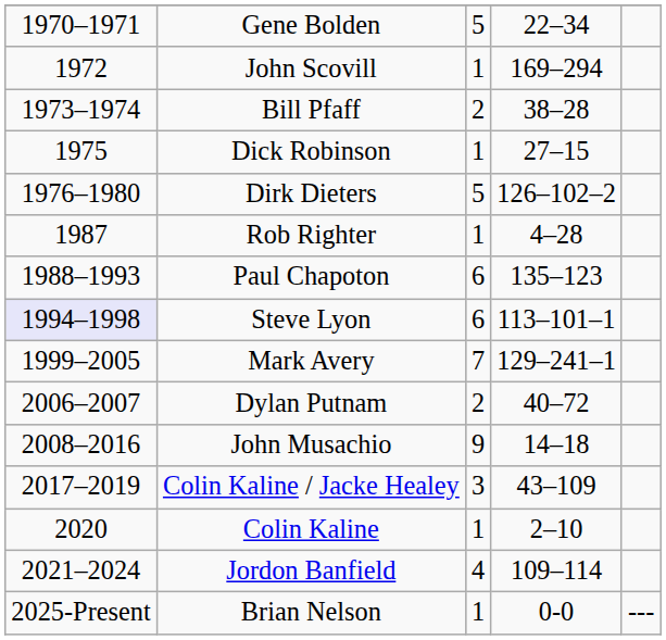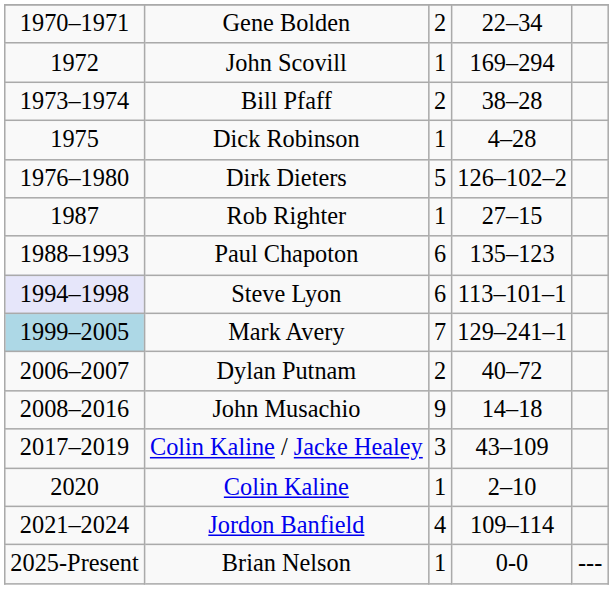Gene Bolden | column 3: 5 -> 2
Dick Robinson | column 4: 27–15 -> 4–28
Rob Righter | column 4: 4–28 -> 27–15
Mark Avery | column 1: no background -> lightblue background
